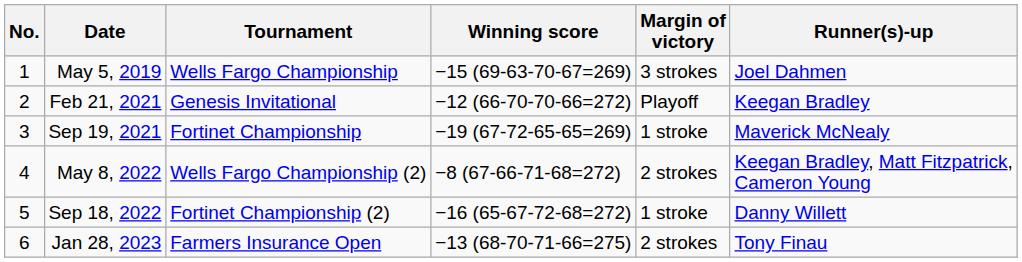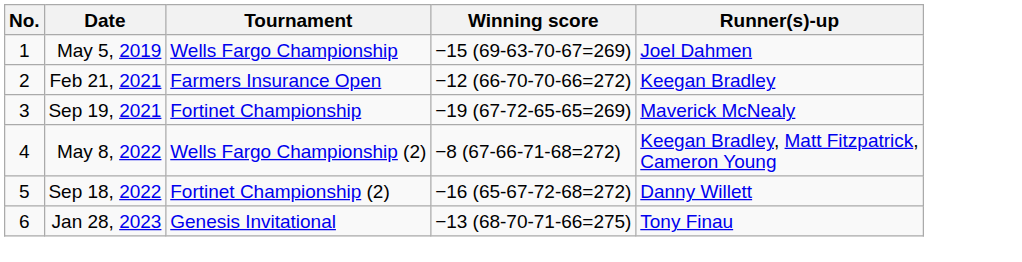- column: Margin of victory | 3 strokes | Playoff | 1 stroke | 2 strokes | 1 stroke | 2 strokes
Feb 21, 2021 | Tournament: Genesis Invitational -> Farmers Insurance Open
Jan 28, 2023 | Tournament: Farmers Insurance Open -> Genesis Invitational
